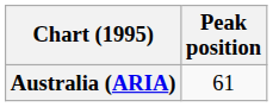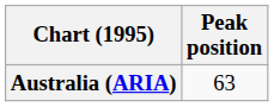Australia (ARIA) | Peak position: 61 -> 63
